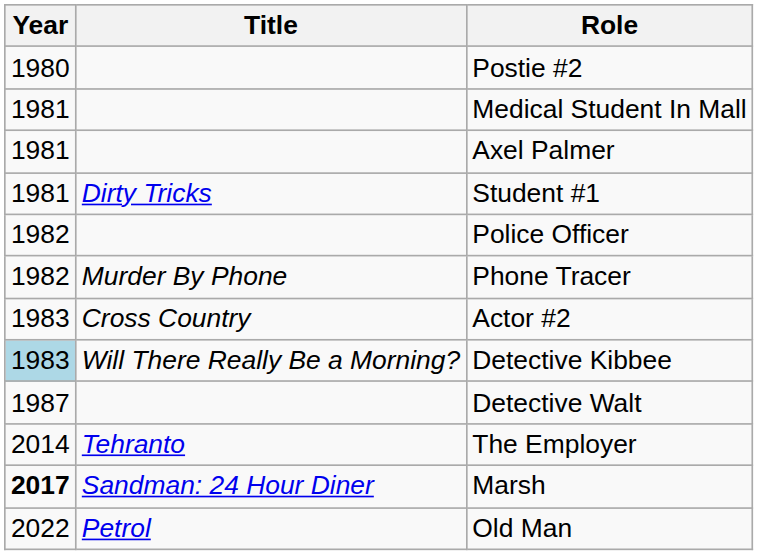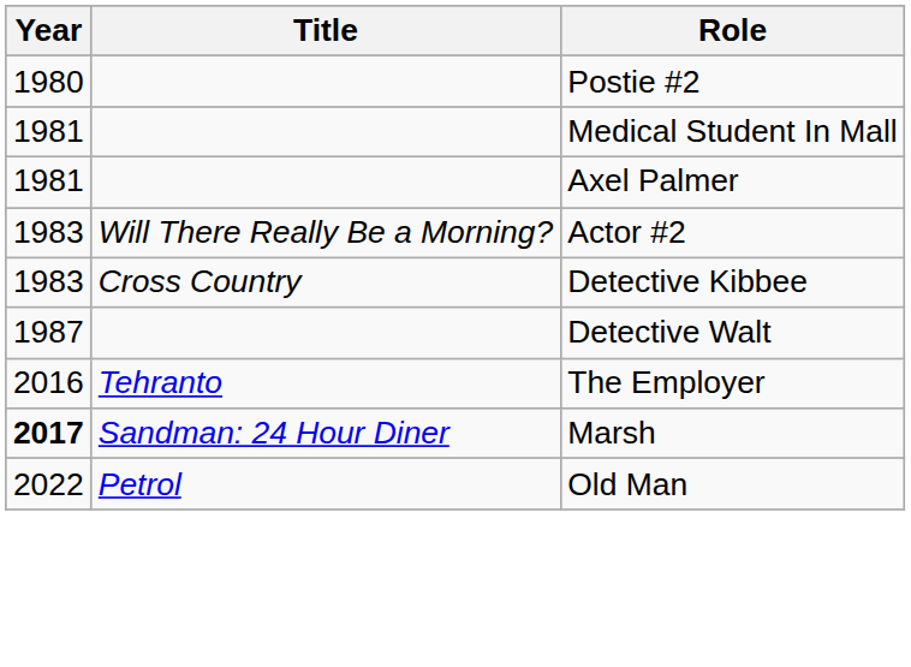- row: 1981 | Dirty Tricks | Student #1
- row: 1982 | Police Officer
- row: 1982 | Murder By Phone | Phone Tracer
Actor #2 | Title: Cross Country -> Will There Really Be a Morning?
Detective Kibbee | Year: lightblue background -> no background
Detective Kibbee | Title: Will There Really Be a Morning? -> Cross Country
The Employer | Year: 2014 -> 2016
